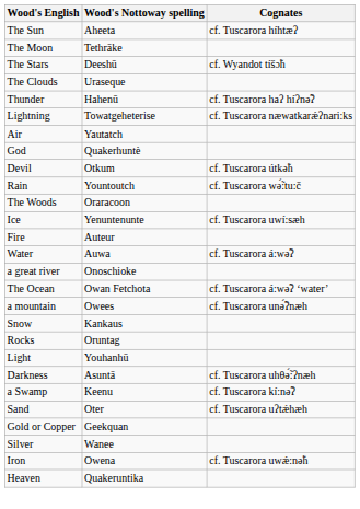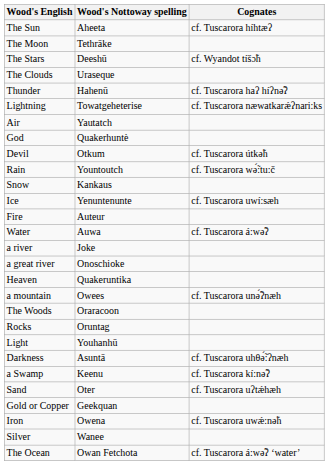rows swapped: Snow <-> The Woods
+ row: a river | Joke
rows swapped: The Ocean <-> Heaven
rows swapped: Silver <-> Iron
